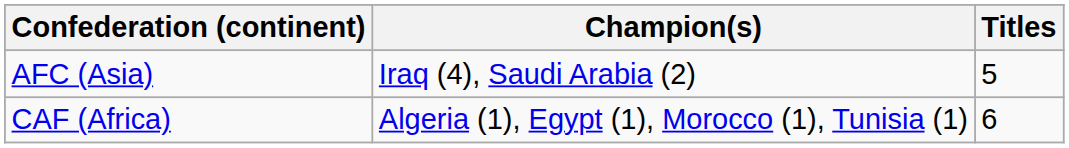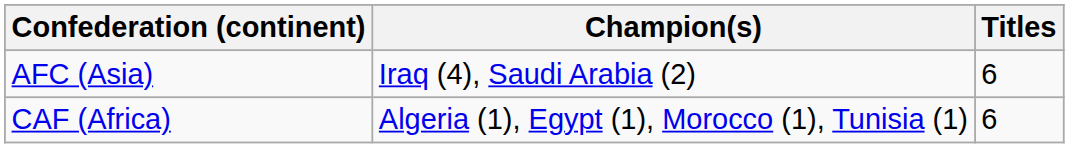AFC (Asia) | Titles: 5 -> 6
